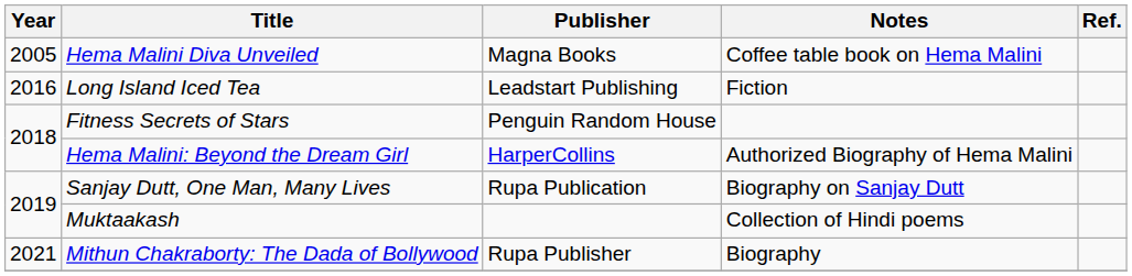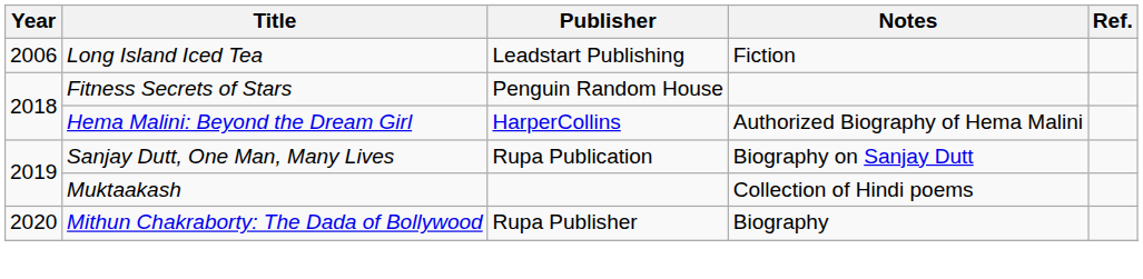- row: 2005 | Hema Malini Diva Unveiled | Magna Books | Coffee table book on Hema Malini
Long Island Iced Tea | Year: 2016 -> 2006
Mithun Chakraborty: The Dada of Bollywood | Year: 2021 -> 2020
